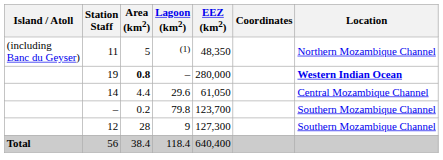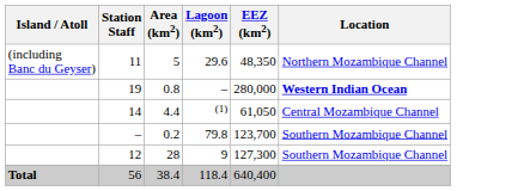- column: Coordinates
11 | Lagoon (km2): (1) -> 29.6
19 | Area (km2): bold -> normal
14 | Lagoon (km2): 29.6 -> (1)
